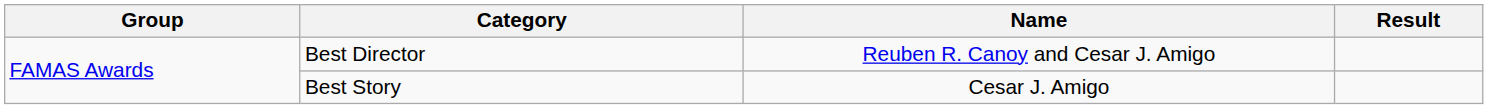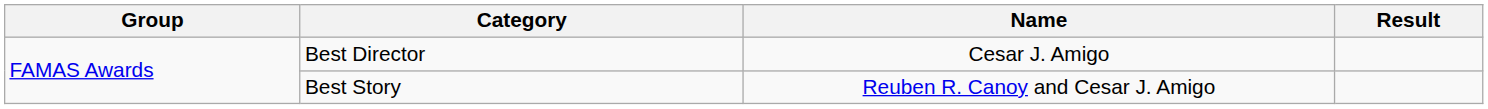Best Director | Name: Reuben R. Canoy and Cesar J. Amigo -> Cesar J. Amigo
Best Story | Name: Cesar J. Amigo -> Reuben R. Canoy and Cesar J. Amigo
